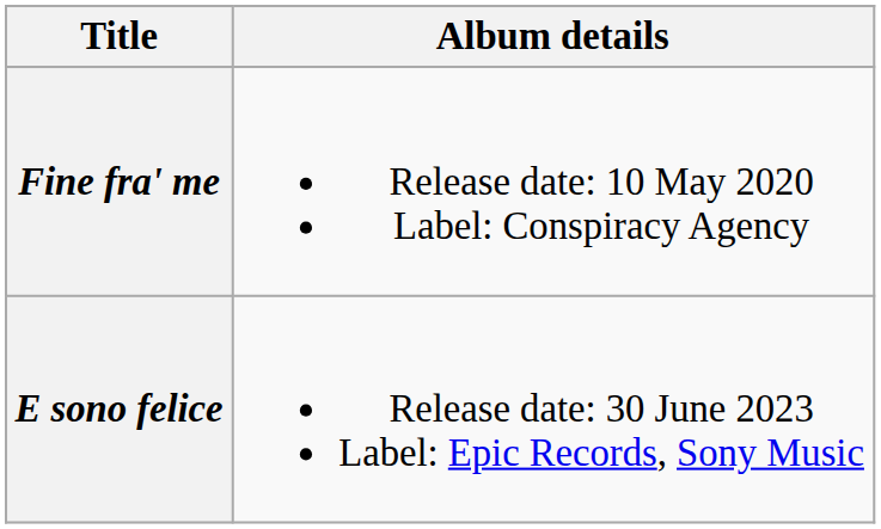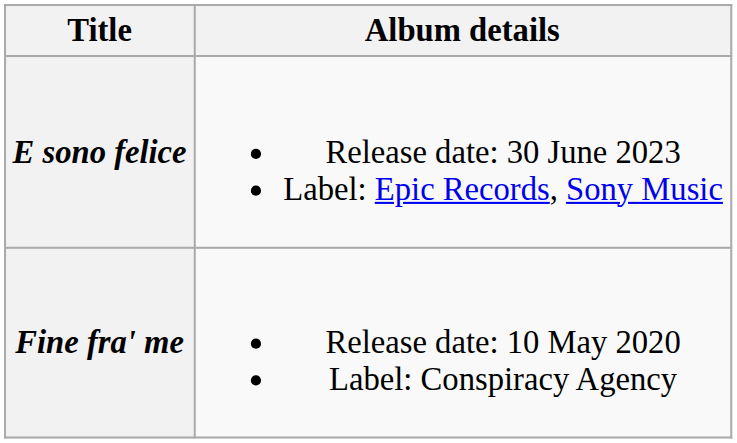rows swapped: Fine fra' me <-> E sono felice
